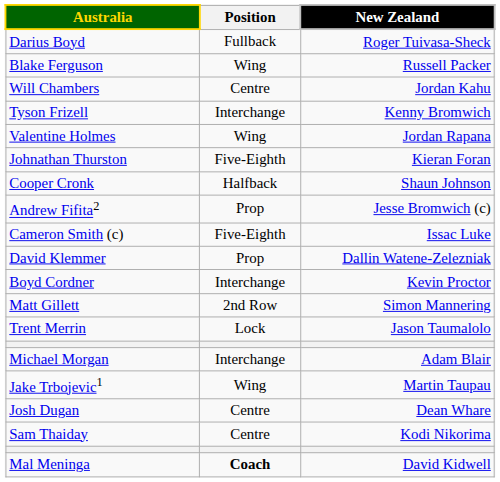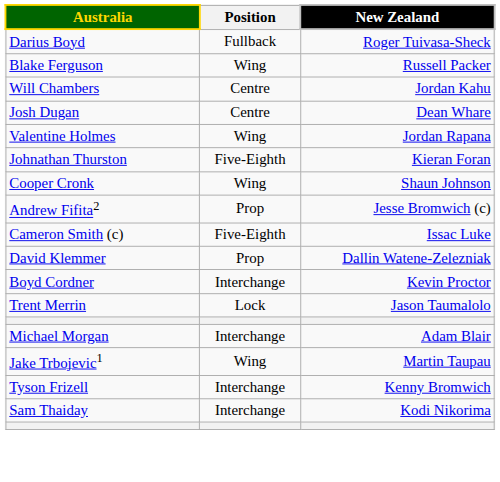rows swapped: Josh Dugan <-> Tyson Frizell
Cooper Cronk | Position: Halfback -> Wing
- row: Matt Gillett | 2nd Row | Simon Mannering
Sam Thaiday | Position: Centre -> Interchange
- row: Mal Meninga | Coach | David Kidwell
